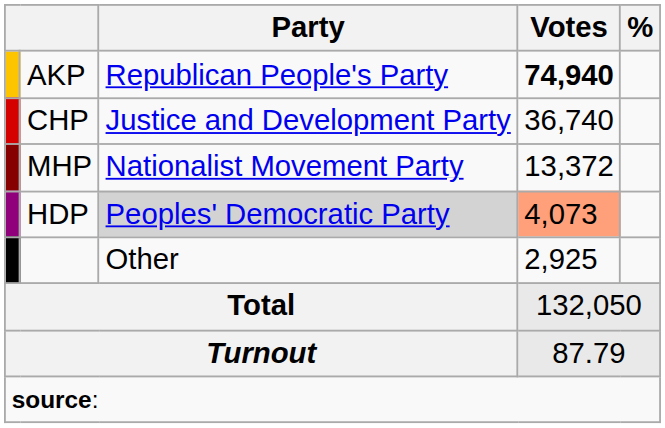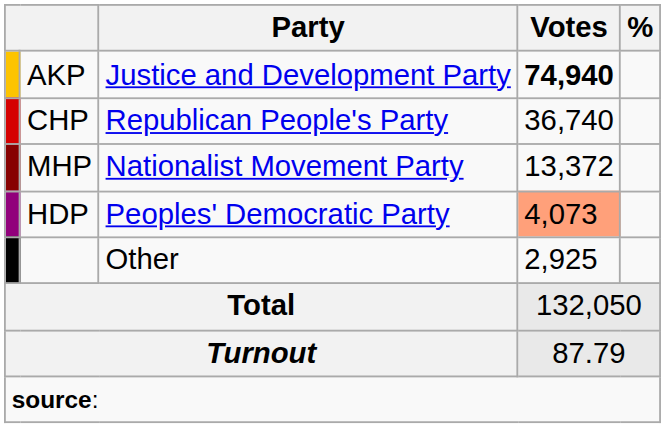AKP | Party: Republican People's Party -> Justice and Development Party
CHP | Party: Justice and Development Party -> Republican People's Party
HDP | Party: lightgrey background -> no background
